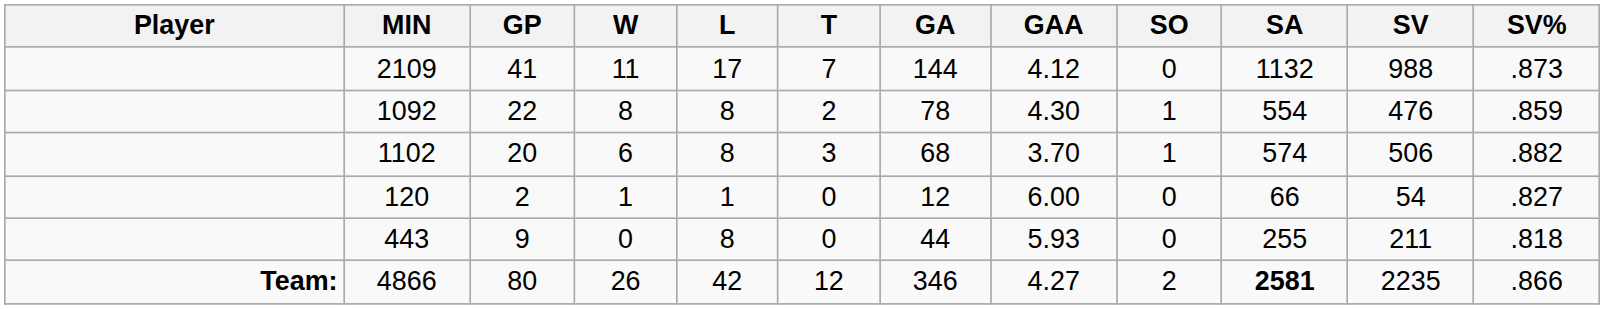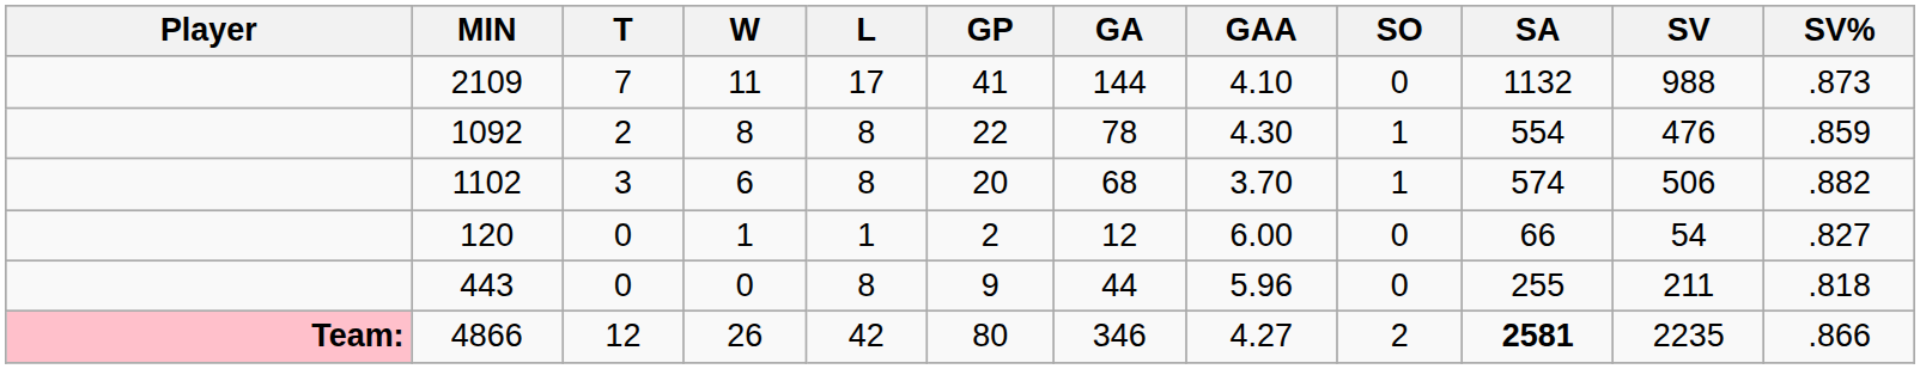columns swapped: GP <-> T
2109 | GAA: 4.12 -> 4.10
443 | GAA: 5.93 -> 5.96
4866 | Player: no background -> pink background
